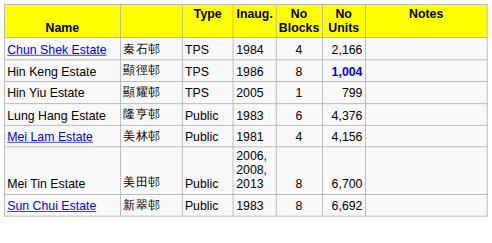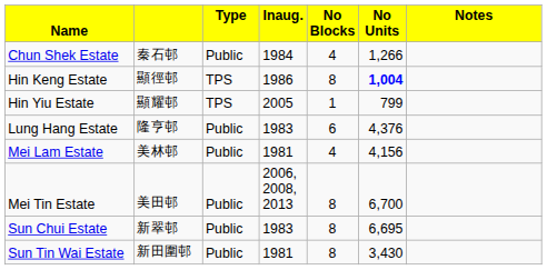Chun Shek Estate | column 3: TPS -> Public
Chun Shek Estate | column 6: 2,166 -> 1,266
Sun Chui Estate | column 6: 6,692 -> 6,695
+ row: Sun Tin Wai Estate | 新田圍邨 | Public | 1981 | 8 | 3,430
